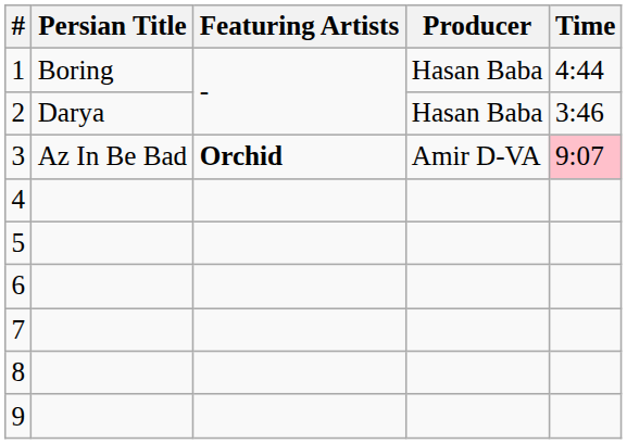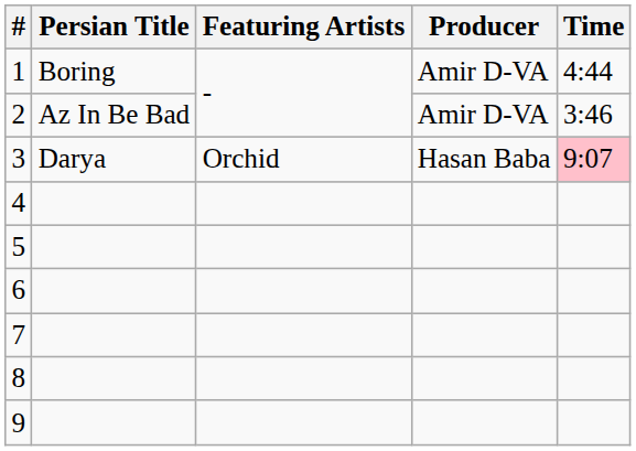1 | Producer: Hasan Baba -> Amir D-VA
2 | Persian Title: Darya -> Az In Be Bad
2 | Producer: Hasan Baba -> Amir D-VA
3 | Persian Title: Az In Be Bad -> Darya
3 | Featuring Artists: bold -> normal
3 | Producer: Amir D-VA -> Hasan Baba
